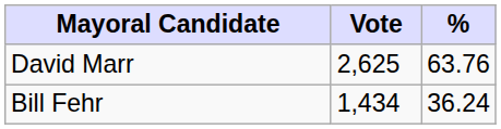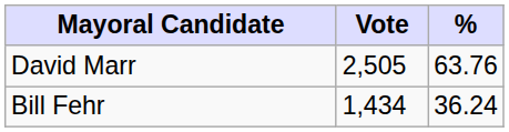David Marr | Vote: 2,625 -> 2,505
